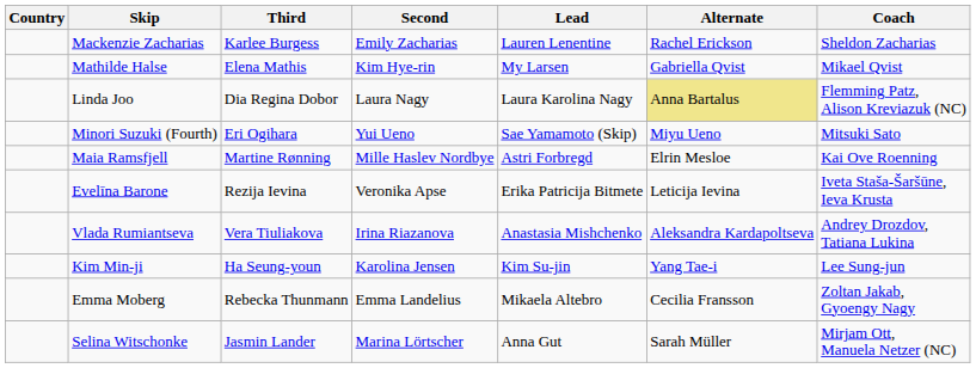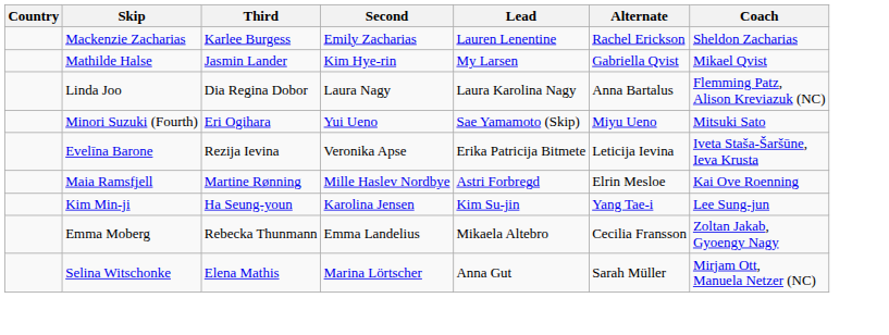Mathilde Halse | Third: Elena Mathis -> Jasmin Lander
Linda Joo | Alternate: khaki background -> no background
rows swapped: Evelīna Barone <-> Maia Ramsfjell
- row: Vlada Rumiantseva | Vera Tiuliakova | Irina Riazanova | Anastasia Mishchenko | Aleksandra Kardapoltseva | Andrey Drozdov, Tatiana Lukina
Selina Witschonke | Third: Jasmin Lander -> Elena Mathis
